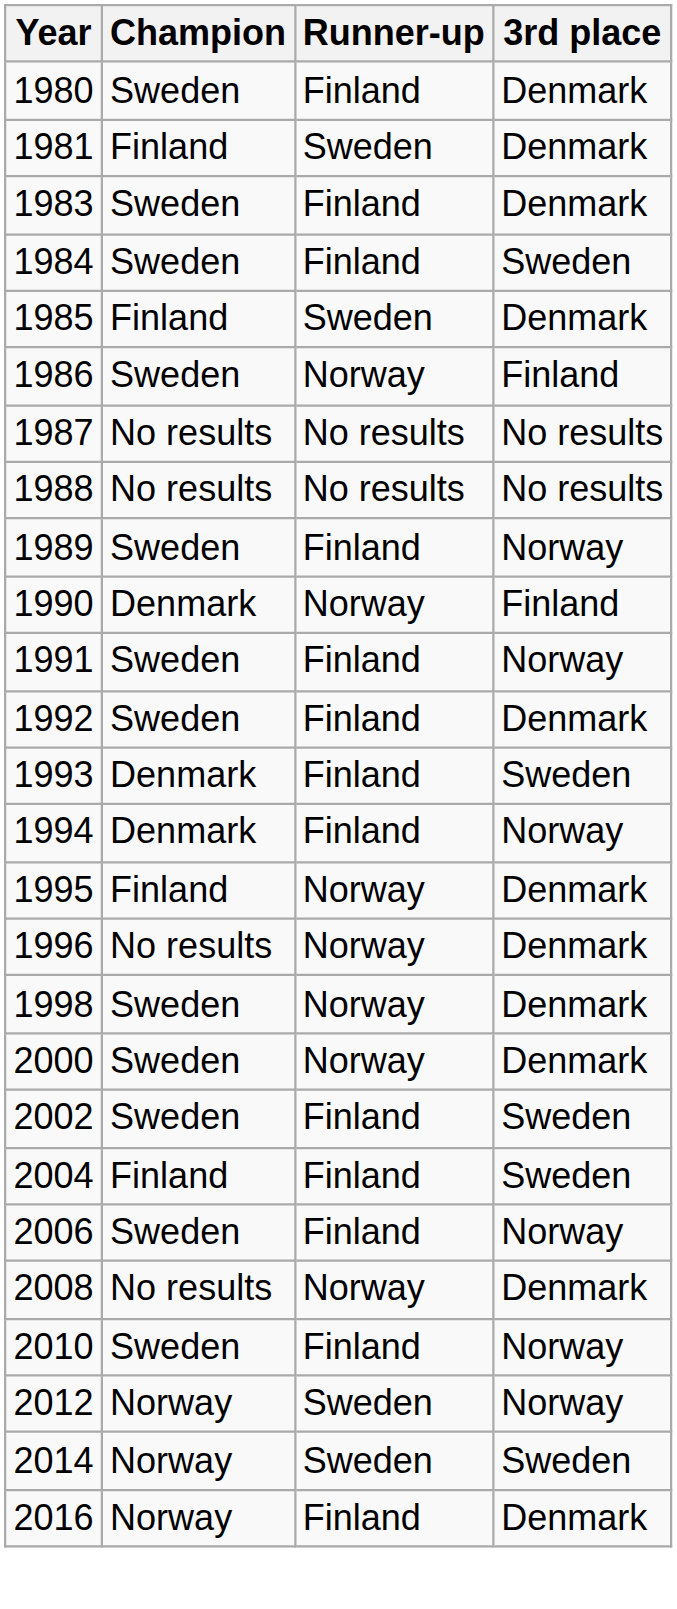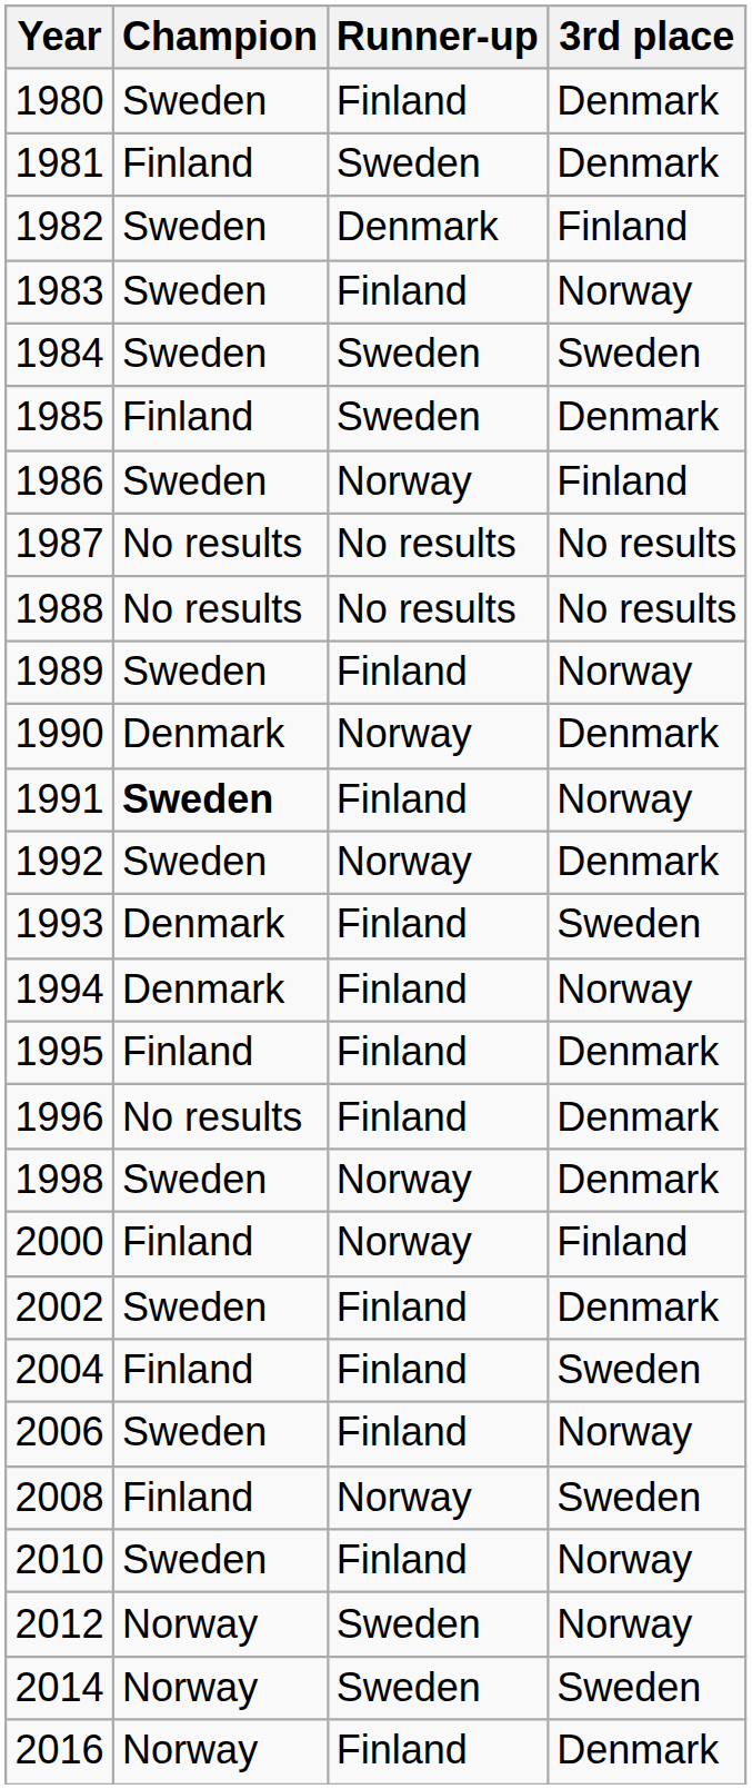+ row: 1982 | Sweden | Denmark | Finland
1983 | 3rd place: Denmark -> Norway
1984 | Runner-up: Finland -> Sweden
1990 | 3rd place: Finland -> Denmark
1991 | Champion: normal -> bold
1992 | Runner-up: Finland -> Norway
1995 | Runner-up: Norway -> Finland
1996 | Runner-up: Norway -> Finland
2000 | Champion: Sweden -> Finland
2000 | 3rd place: Denmark -> Finland
2002 | 3rd place: Sweden -> Denmark
2008 | Champion: No results -> Finland
2008 | 3rd place: Denmark -> Sweden
